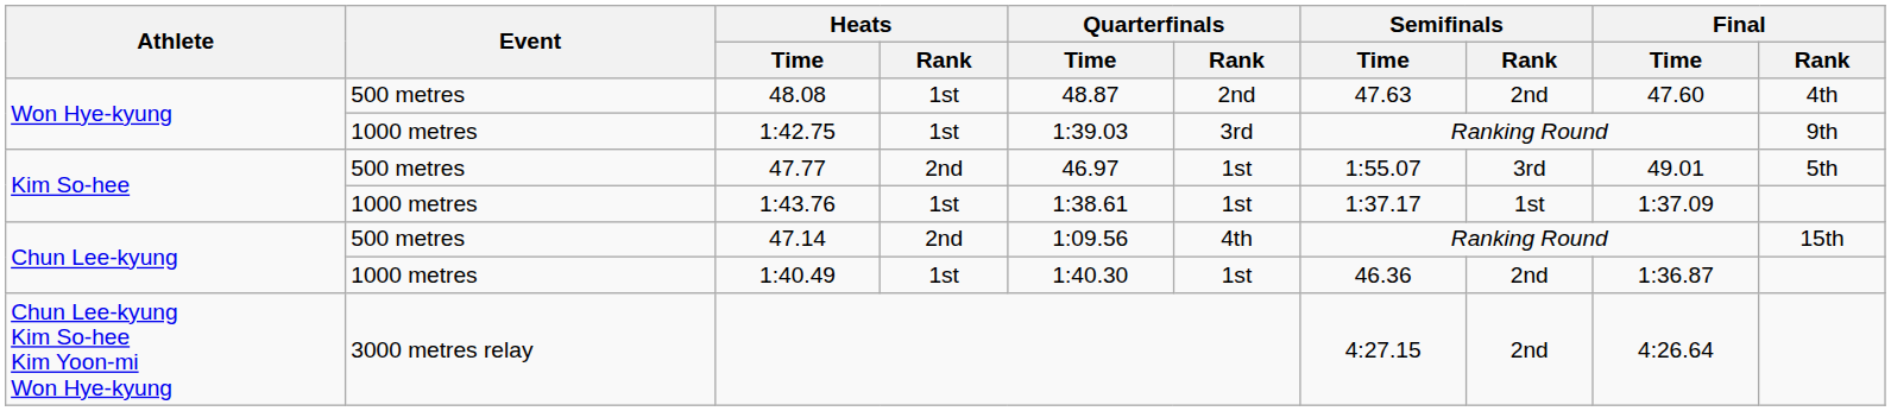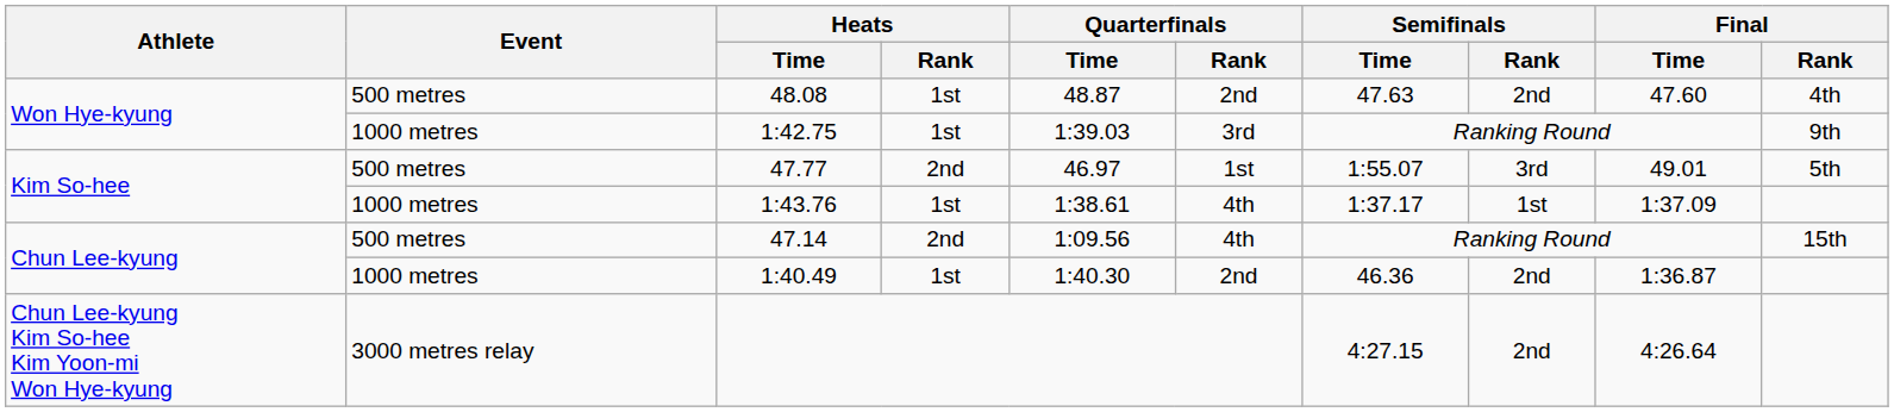1:43.76 | Quarterfinals / Rank: 1st -> 4th
1:40.49 | Quarterfinals / Rank: 1st -> 2nd
